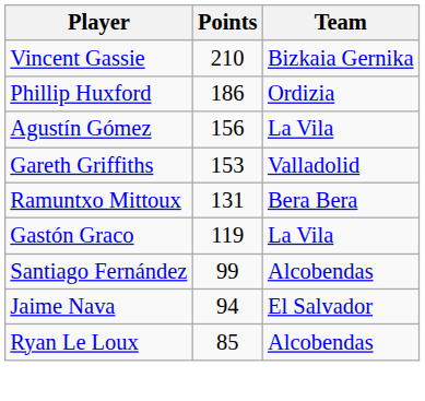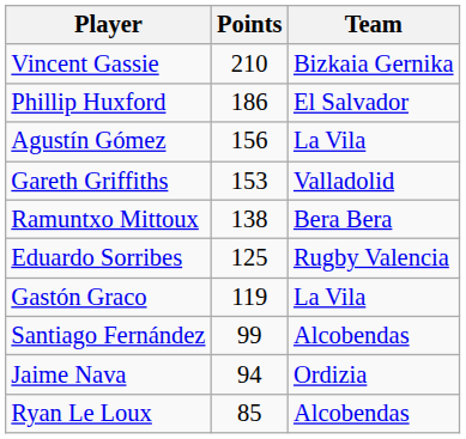Phillip Huxford | Team: Ordizia -> El Salvador
Ramuntxo Mittoux | Points: 131 -> 138
+ row: Eduardo Sorribes | 125 | Rugby Valencia
Jaime Nava | Team: El Salvador -> Ordizia
